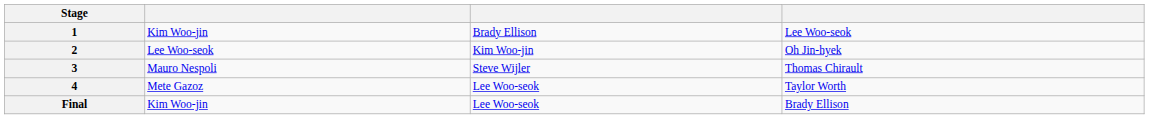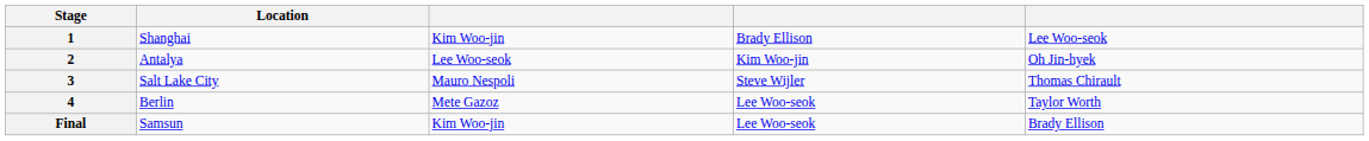+ column: Location | Shanghai | Antalya | Salt Lake City | Berlin | Samsun
